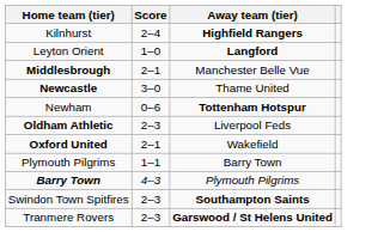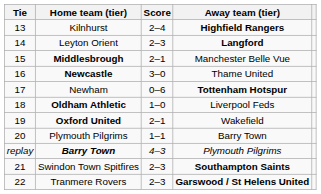+ column: Tie | 13 | 14 | 15 | 16 | 17 | 18 | 19 | 20 | replay | 21 | 22
Leyton Orient | Score: 1–0 -> 2–3
Oldham Athletic | Score: 2–3 -> 1–0
